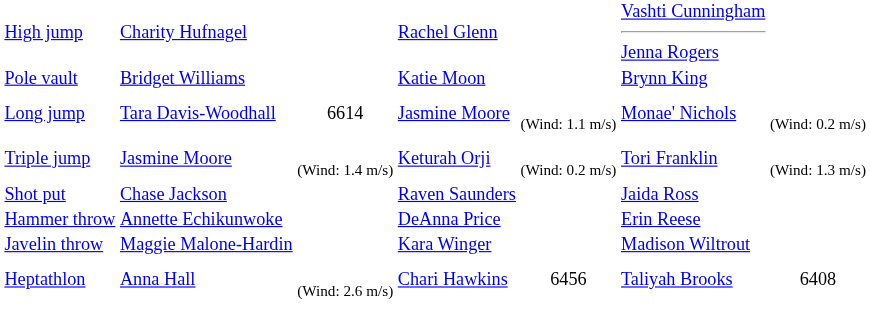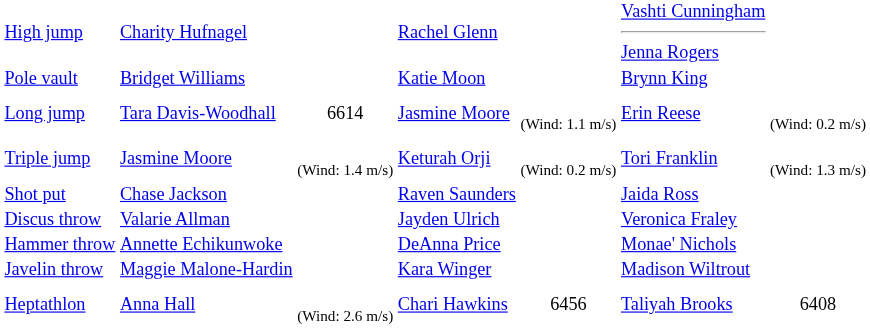Long jump | column 6: Monae' Nichols -> Erin Reese
+ row: Discus throw | Valarie Allman | Jayden Ulrich | Veronica Fraley
Hammer throw | column 6: Erin Reese -> Monae' Nichols
